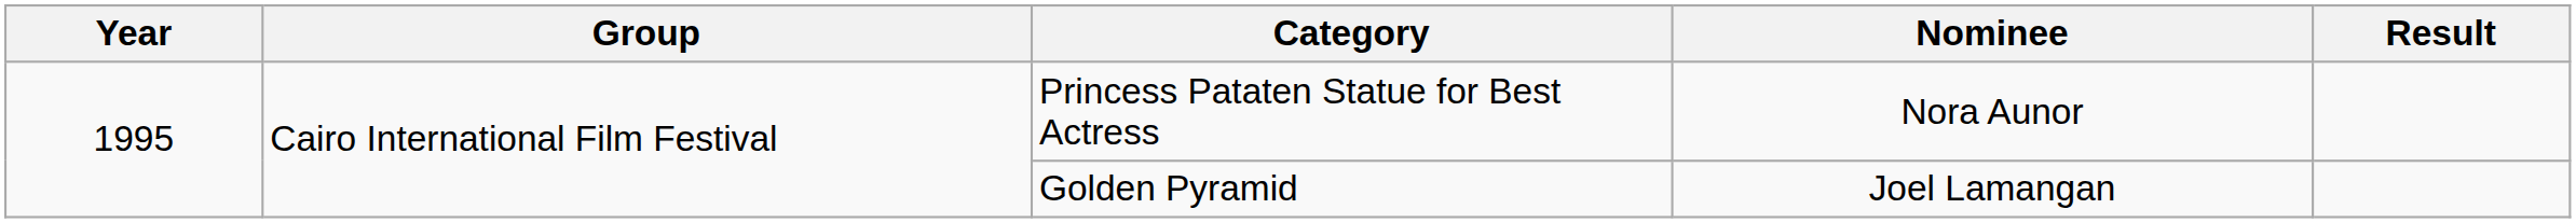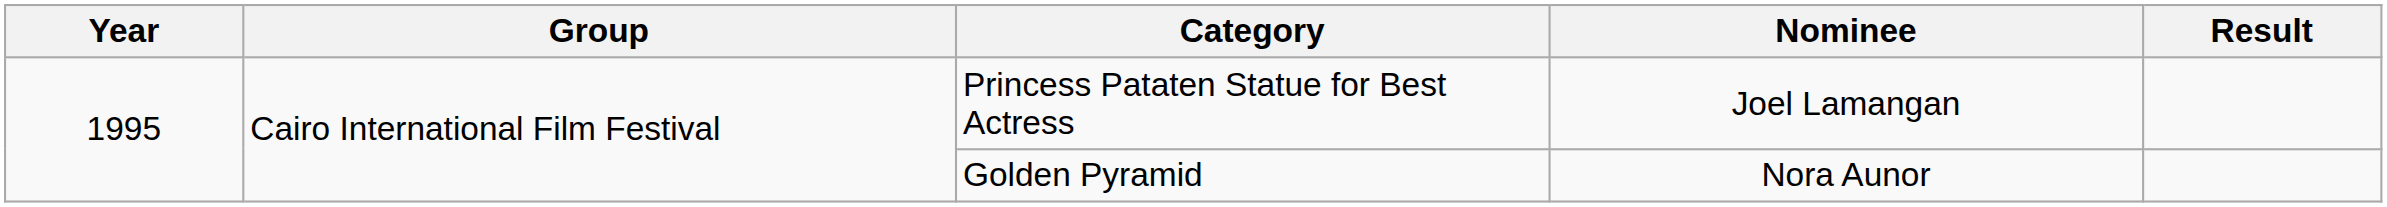Princess Pataten Statue for Best Actress | Nominee: Nora Aunor -> Joel Lamangan
Golden Pyramid | Nominee: Joel Lamangan -> Nora Aunor
